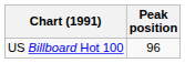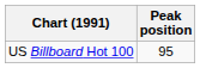US Billboard Hot 100 | Peak position: 96 -> 95
